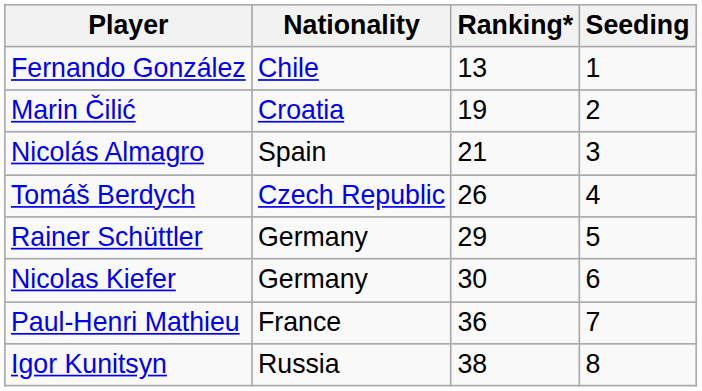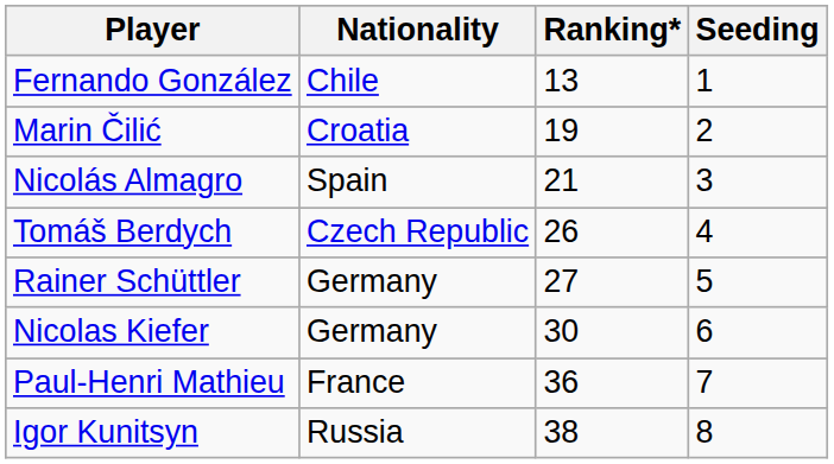Rainer Schüttler | Ranking*: 29 -> 27
